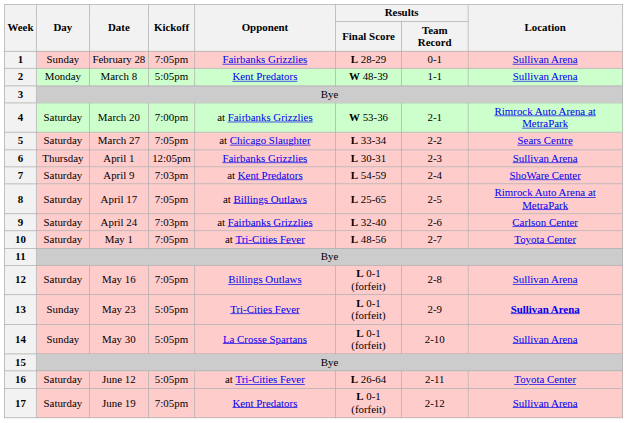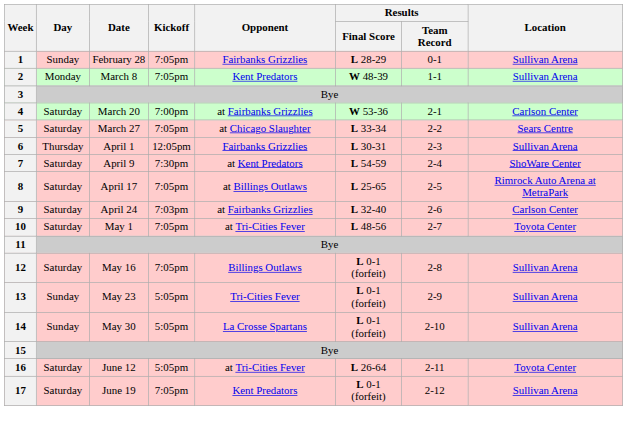2 | Kickoff: 5:05pm -> 7:05pm
4 | Location: Rimrock Auto Arena at MetraPark -> Carlson Center
7 | Kickoff: 7:03pm -> 7:30pm
13 | Location: bold -> normal
